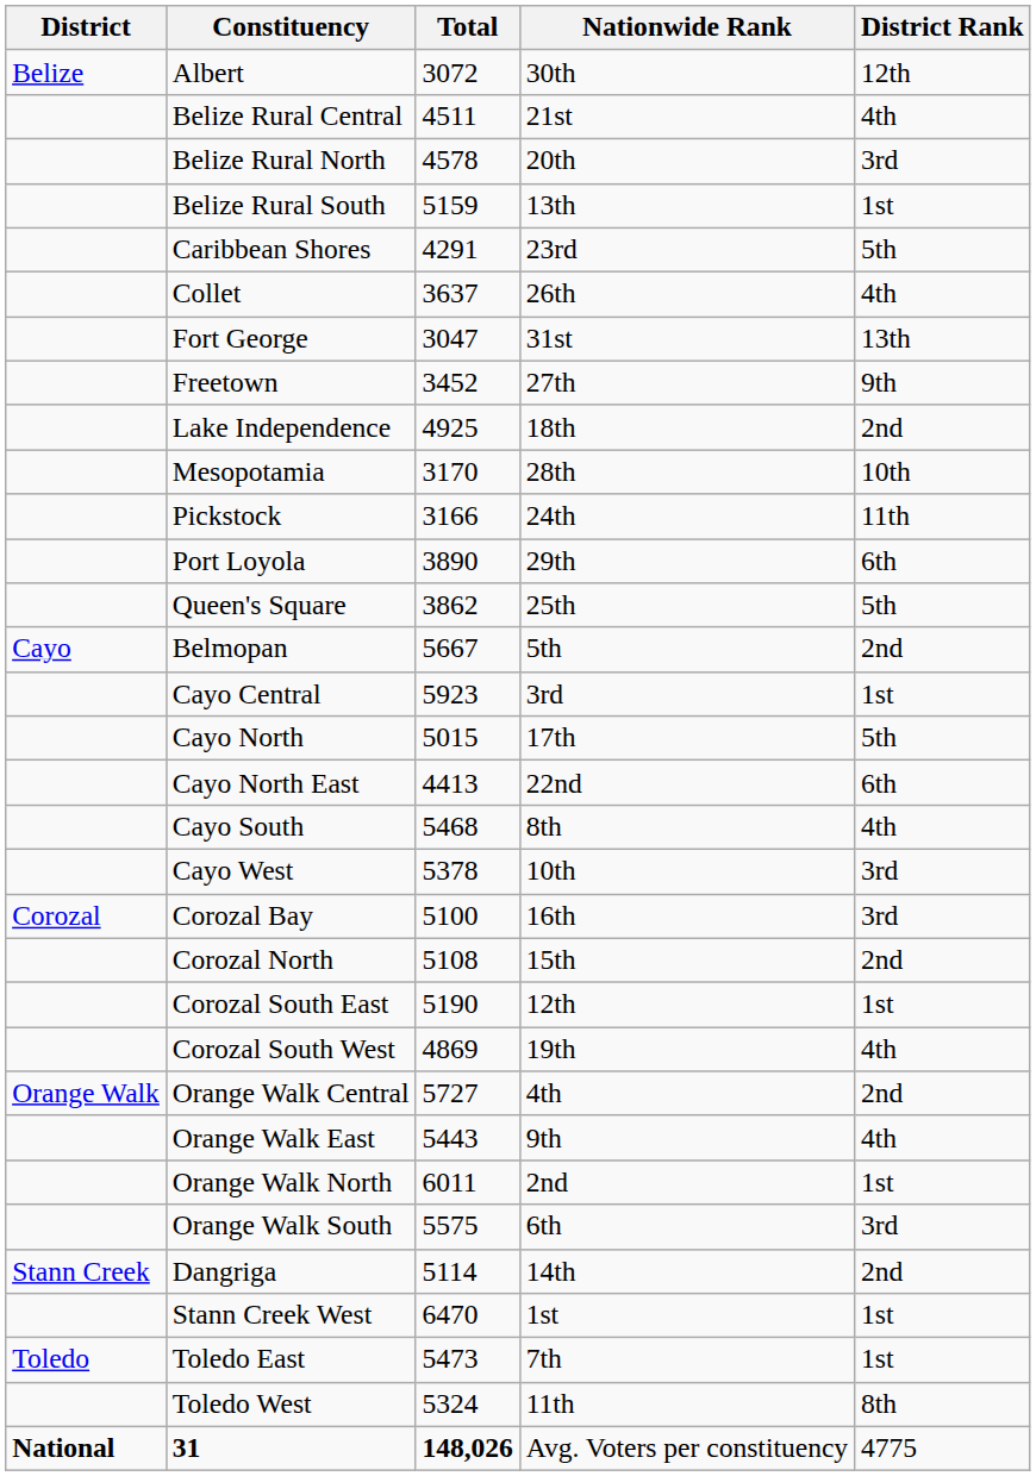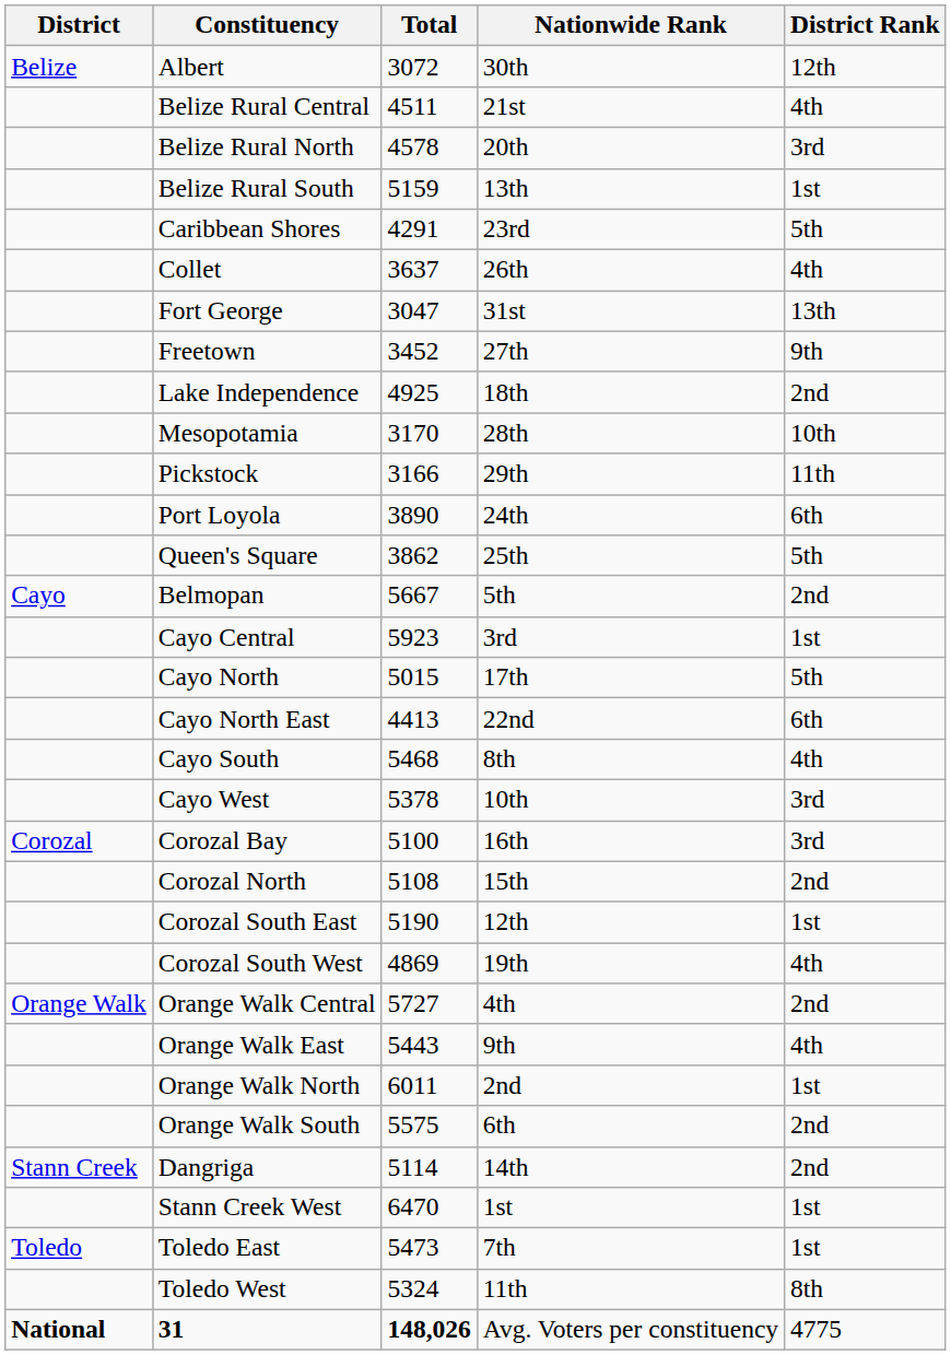Pickstock | Nationwide Rank: 24th -> 29th
Port Loyola | Nationwide Rank: 29th -> 24th
Orange Walk South | District Rank: 3rd -> 2nd
